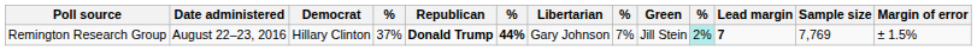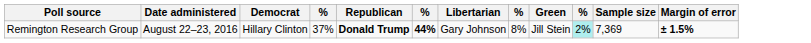- column: Lead margin | 7
Remington Research Group | column 8: 7% -> 8%
Remington Research Group | Sample size: 7,769 -> 7,369
Remington Research Group | Margin of error: normal -> bold
